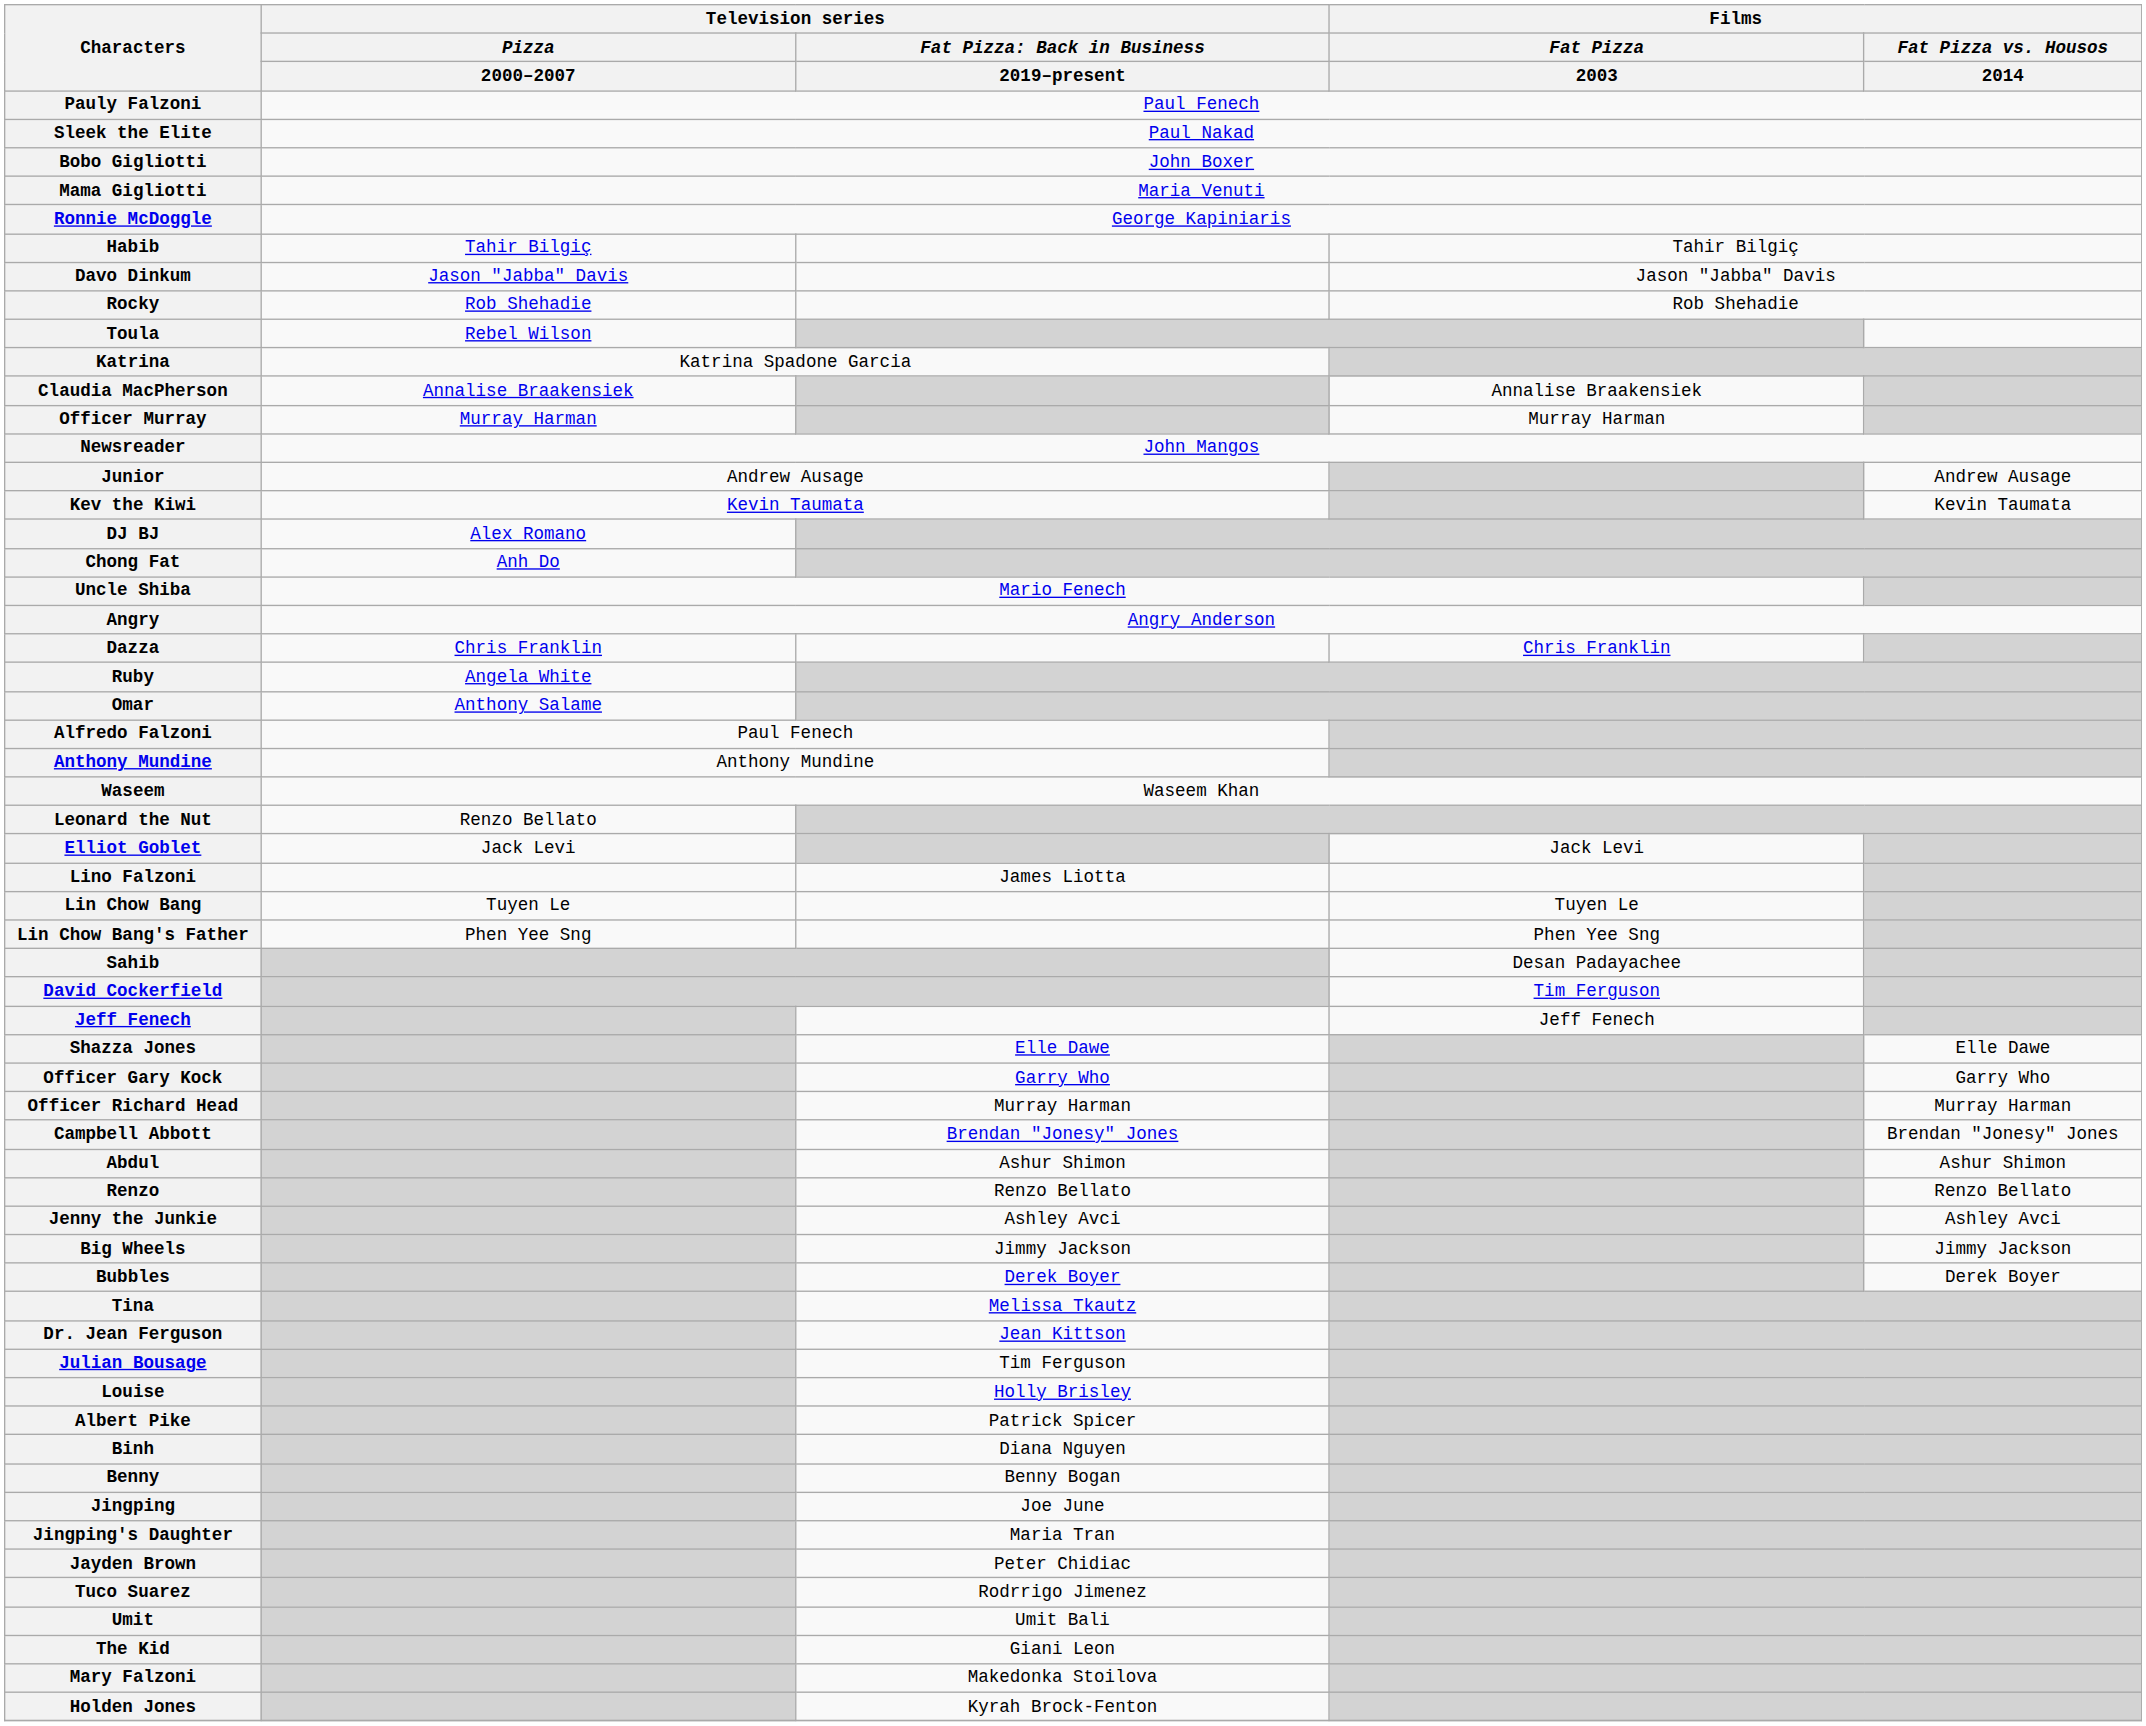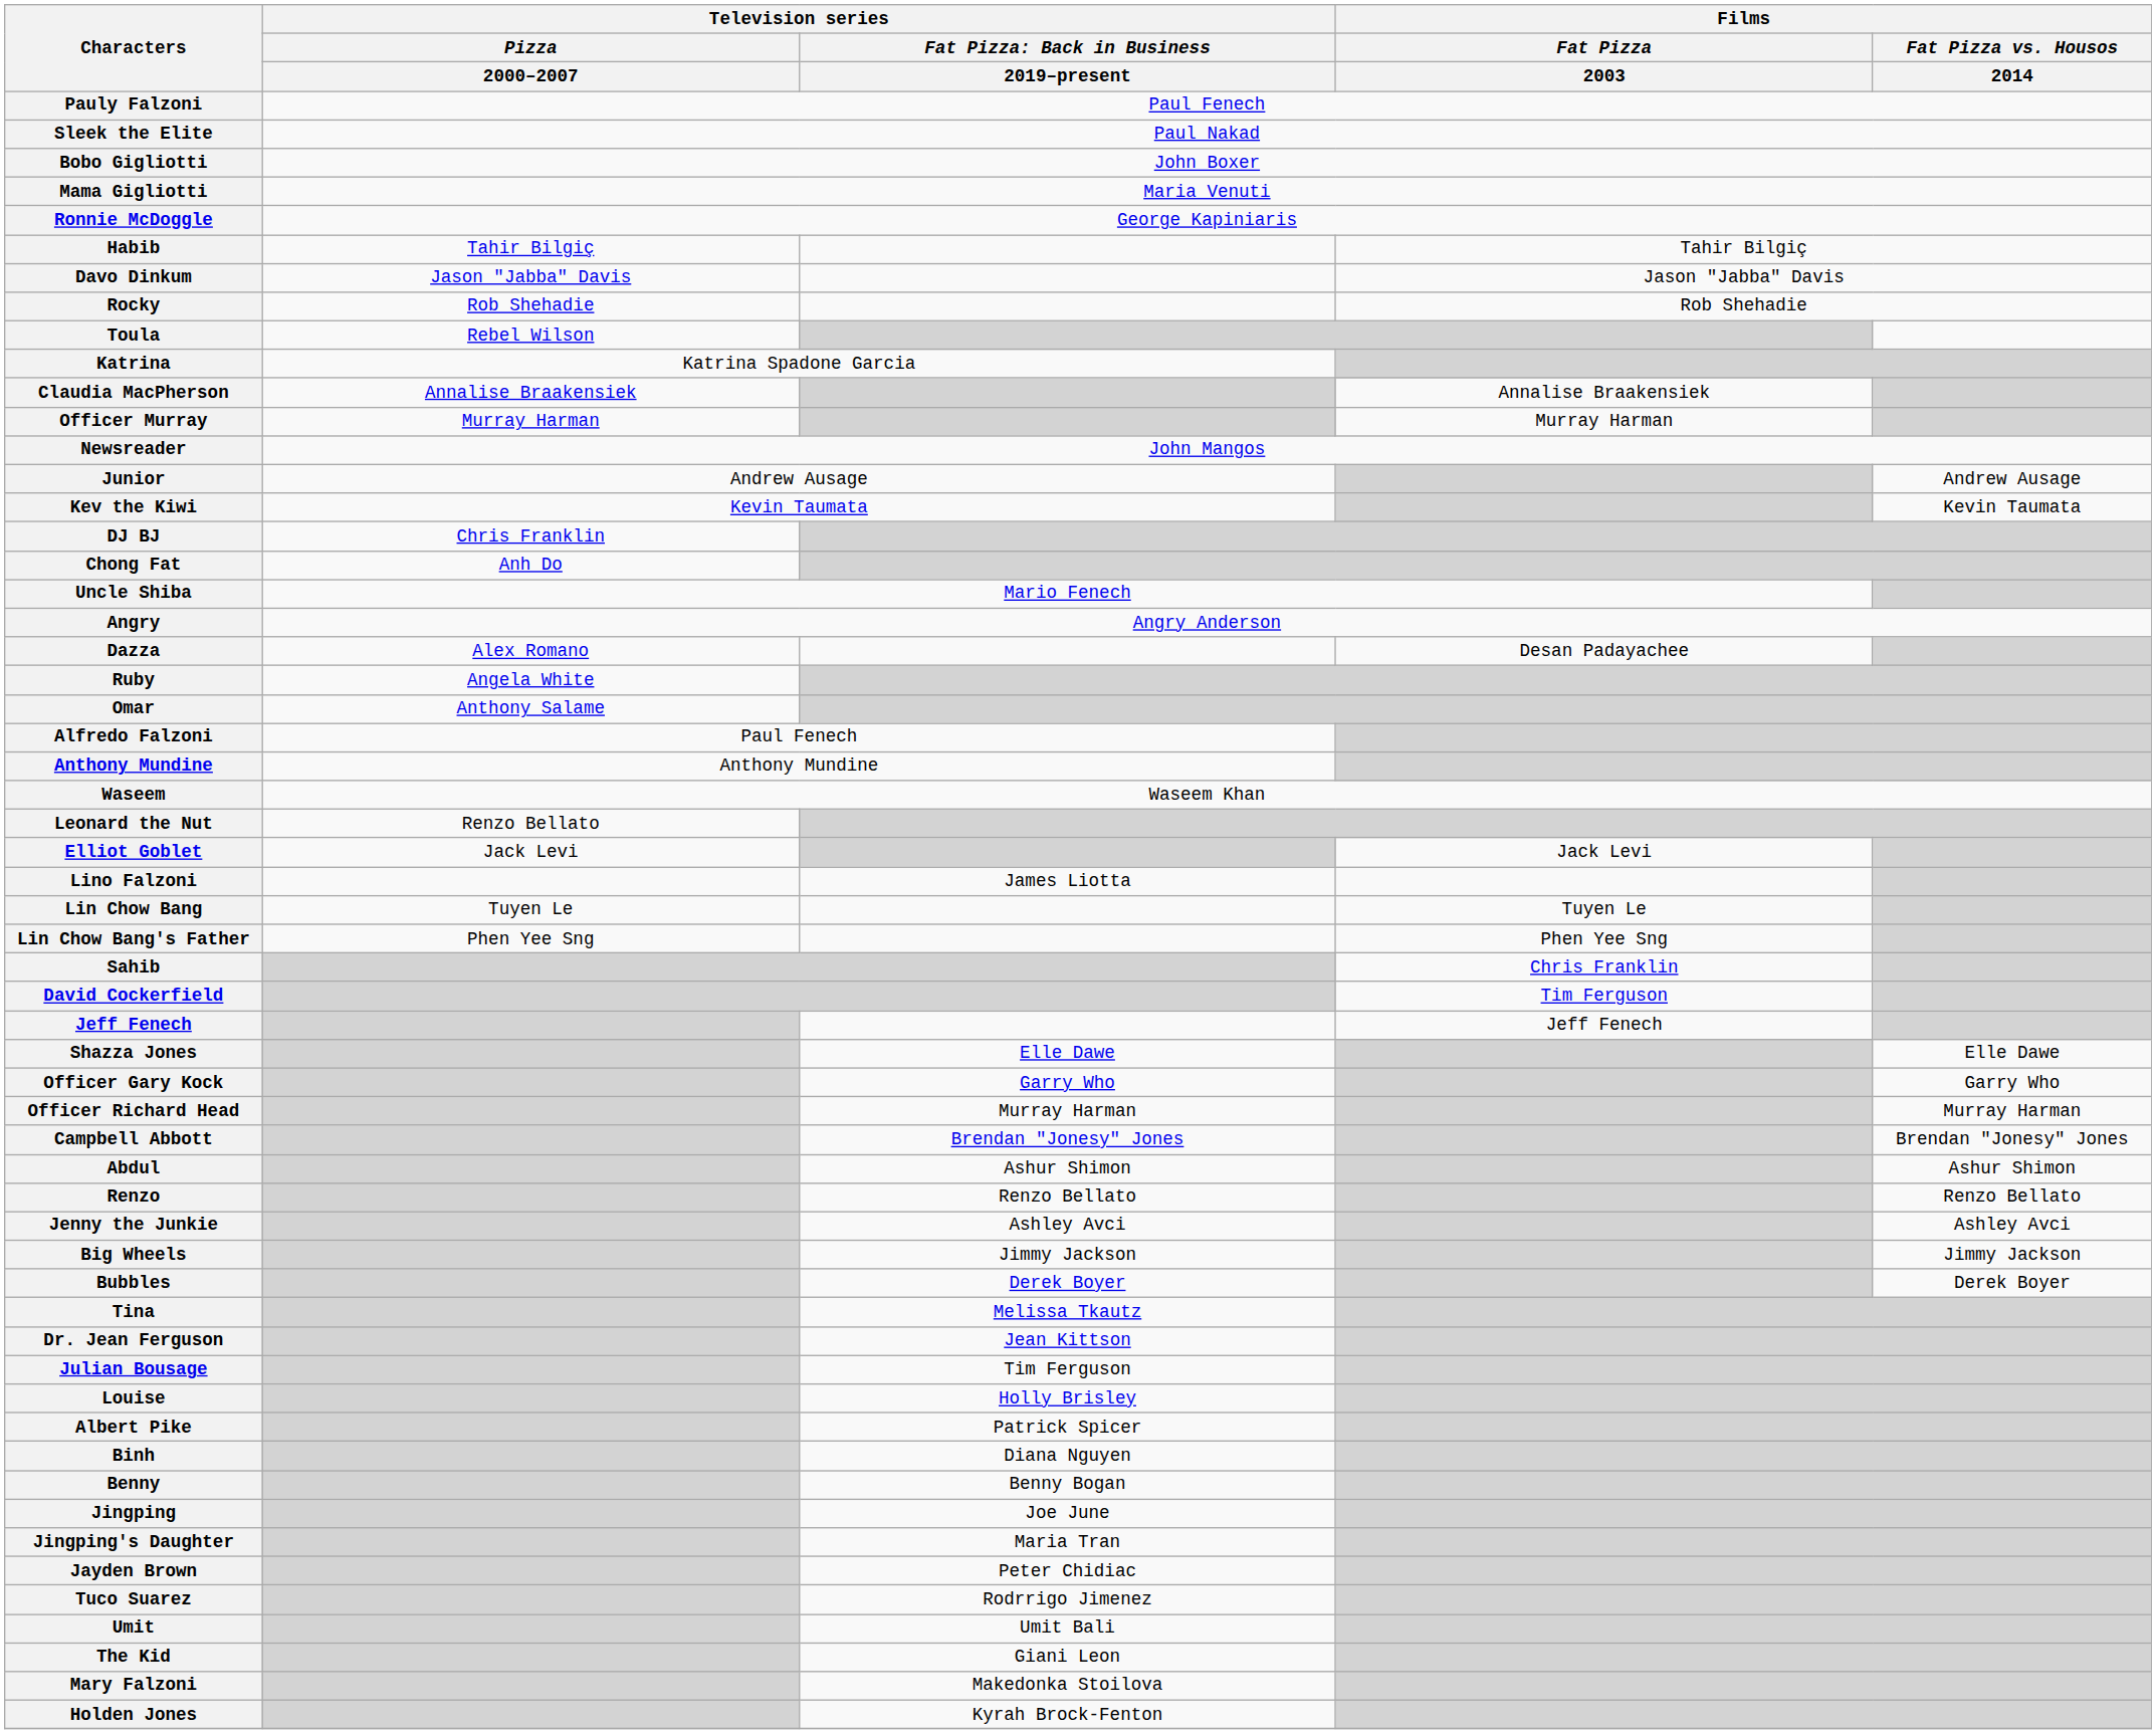DJ BJ | Television series / Pizza / 2000–2007: Alex Romano -> Chris Franklin
Dazza | Television series / Pizza / 2000–2007: Chris Franklin -> Alex Romano
Dazza | Films / Fat Pizza / 2003: Chris Franklin -> Desan Padayachee
Sahib | Films / Fat Pizza / 2003: Desan Padayachee -> Chris Franklin
